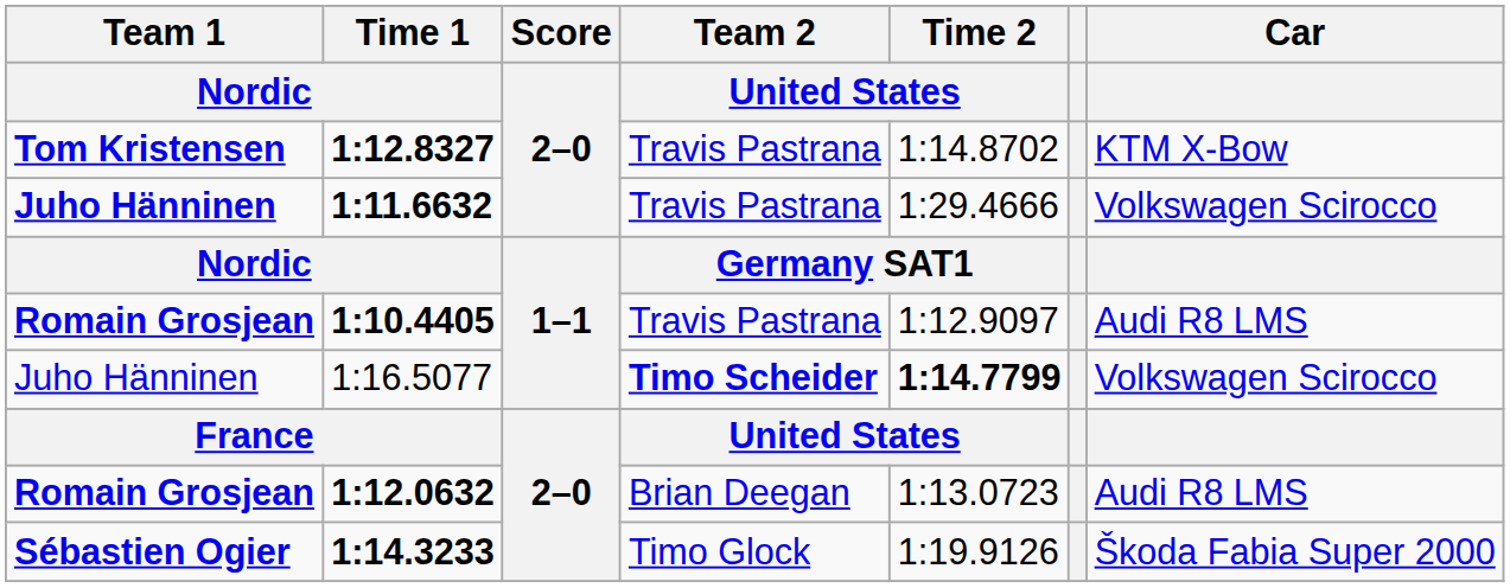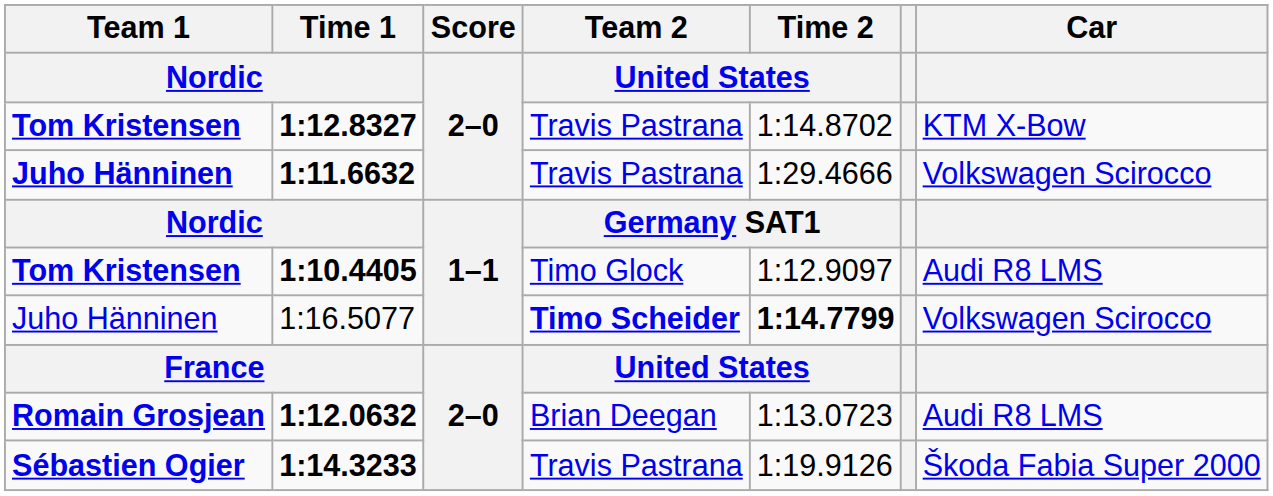1:10.4405 | Team 1 / Nordic: Romain Grosjean -> Tom Kristensen
1:10.4405 | Team 2 / United States: Travis Pastrana -> Timo Glock
1:14.3233 | Team 2 / United States: Timo Glock -> Travis Pastrana
